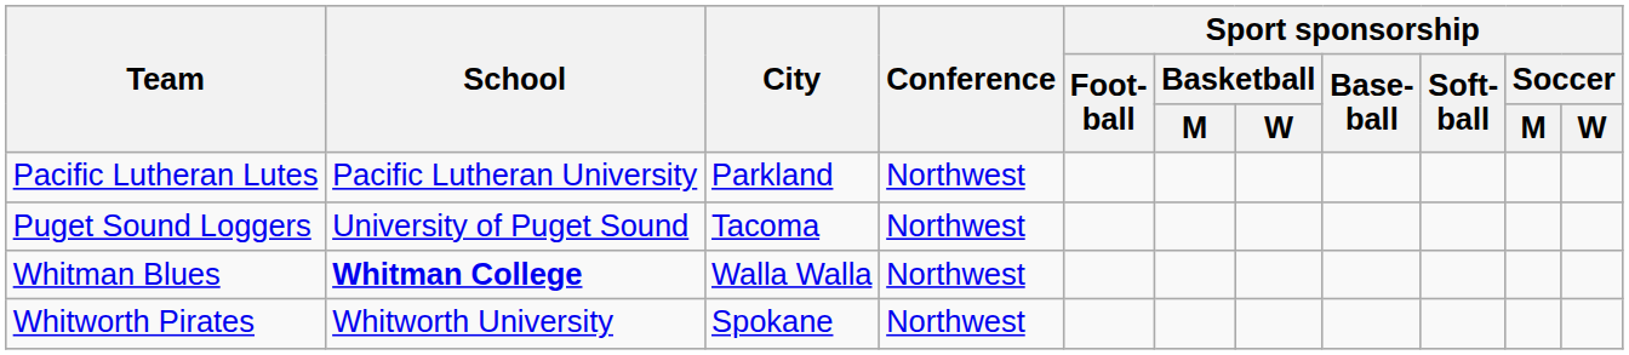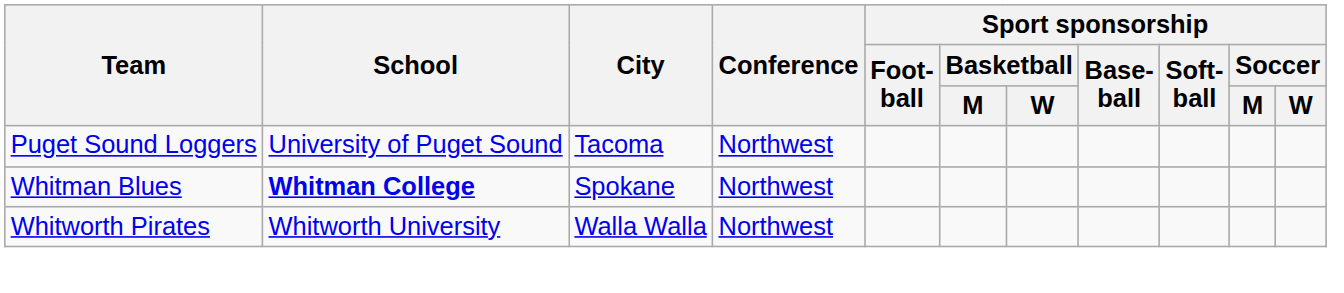- row: Pacific Lutheran Lutes | Pacific Lutheran University | Parkland | Northwest
Whitman Blues | City: Walla Walla -> Spokane
Whitworth Pirates | City: Spokane -> Walla Walla
